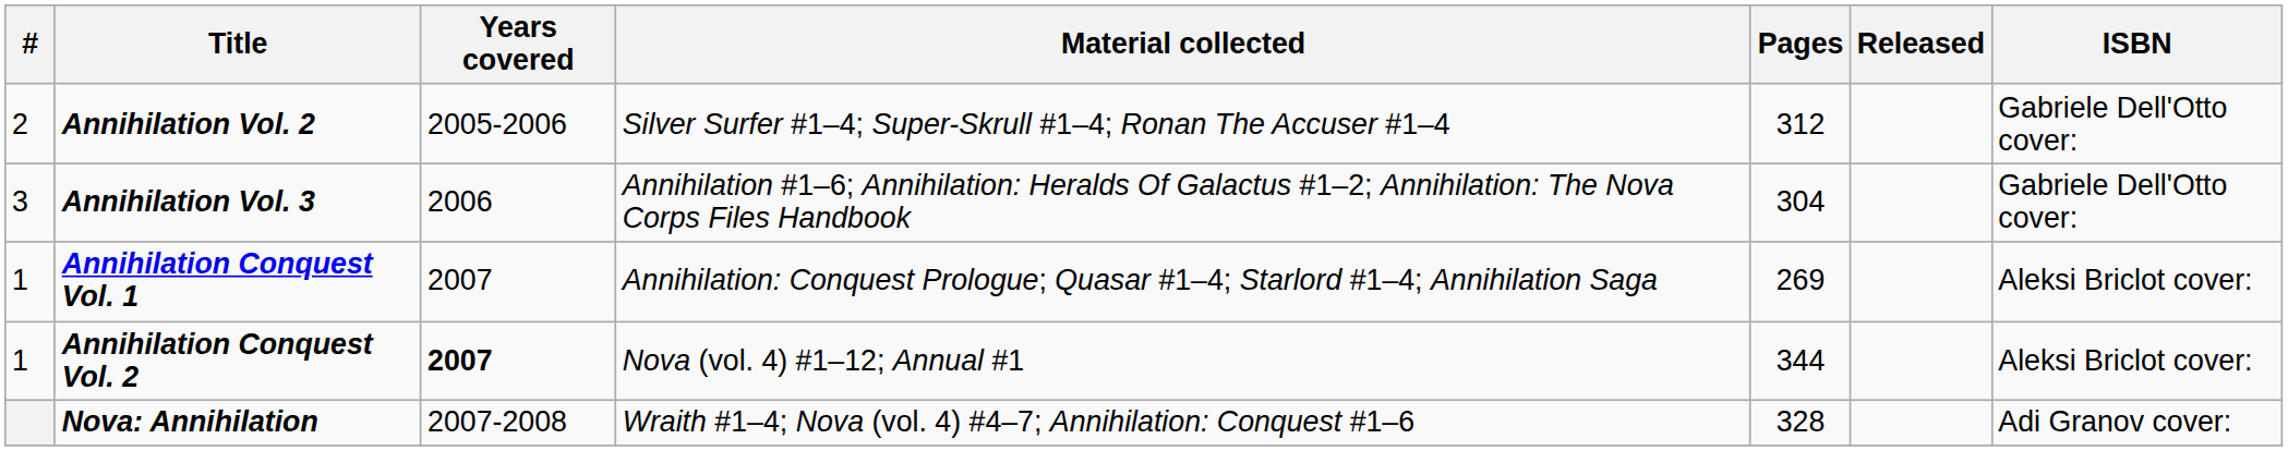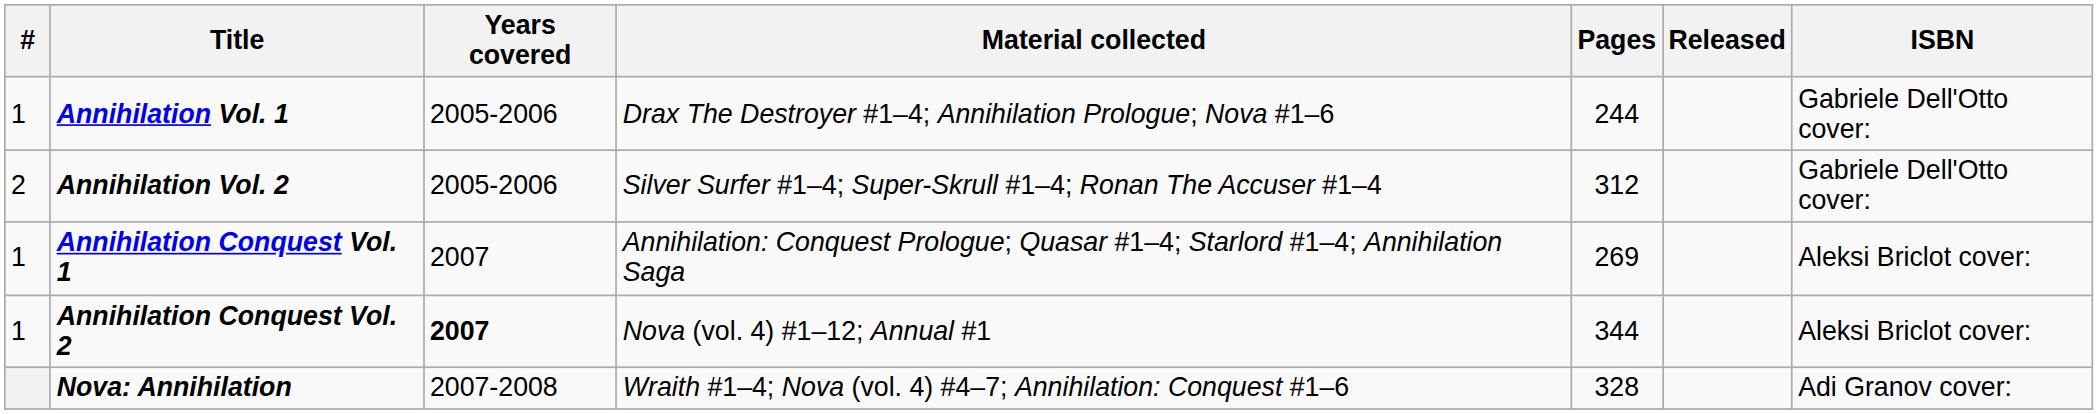+ row: 1 | Annihilation Vol. 1 | 2005-2006 | Drax The Destroyer #1–4; Annihilation Prologue; Nova #1–6 | 244 | Gabriele Dell'Otto cover:
- row: 3 | Annihilation Vol. 3 | 2006 | Annihilation #1–6; Annihilation: Heralds Of Galactus #1–2; Annihilation: The Nova Corps Files Handbook | 304 | Gabriele Dell'Otto cover:
